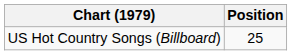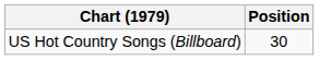US Hot Country Songs (Billboard) | Position: 25 -> 30
